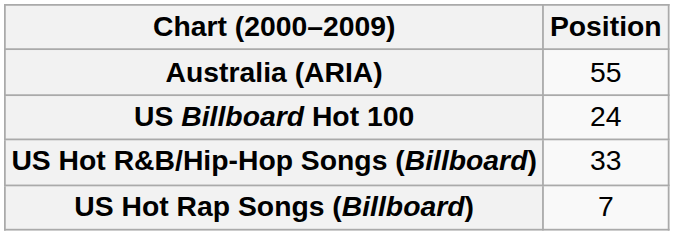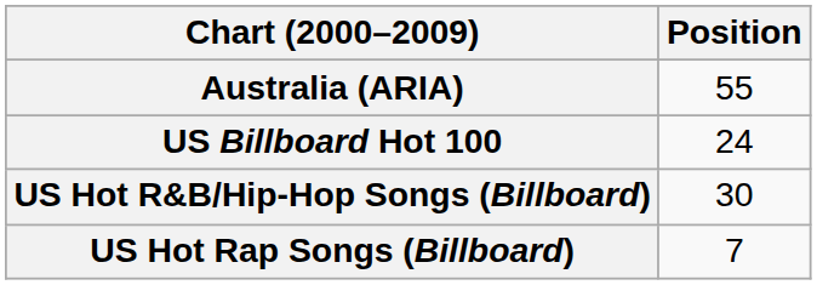US Hot R&B/Hip-Hop Songs (Billboard) | Position: 33 -> 30
